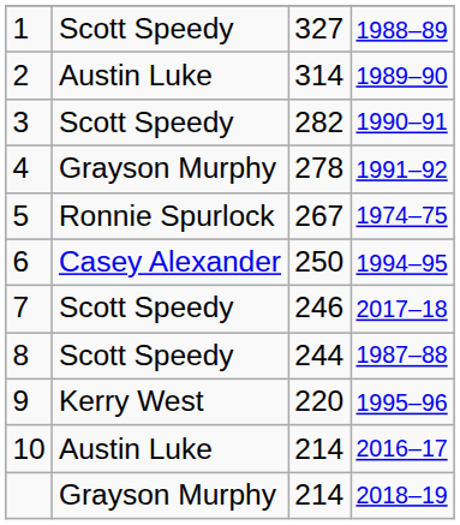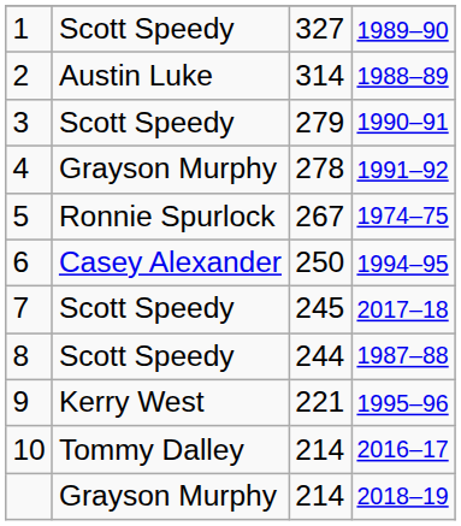1 | column 4: 1988–89 -> 1989–90
2 | column 4: 1989–90 -> 1988–89
3 | column 3: 282 -> 279
7 | column 3: 246 -> 245
9 | column 3: 220 -> 221
10 | column 2: Austin Luke -> Tommy Dalley
